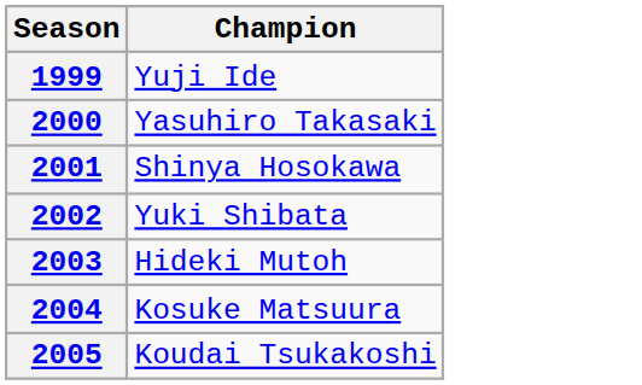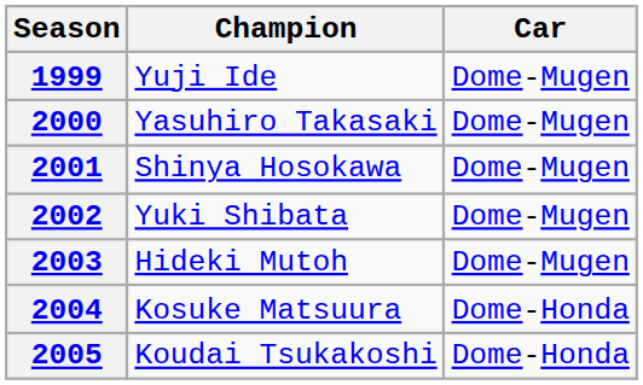+ column: Car | Dome-Mugen | Dome-Mugen | Dome-Mugen | Dome-Mugen | Dome-Mugen | Dome-Honda | Dome-Honda
